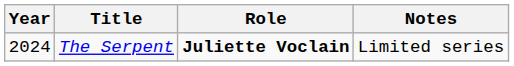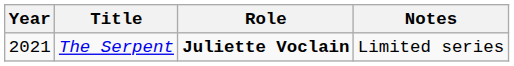The Serpent | Year: 2024 -> 2021
